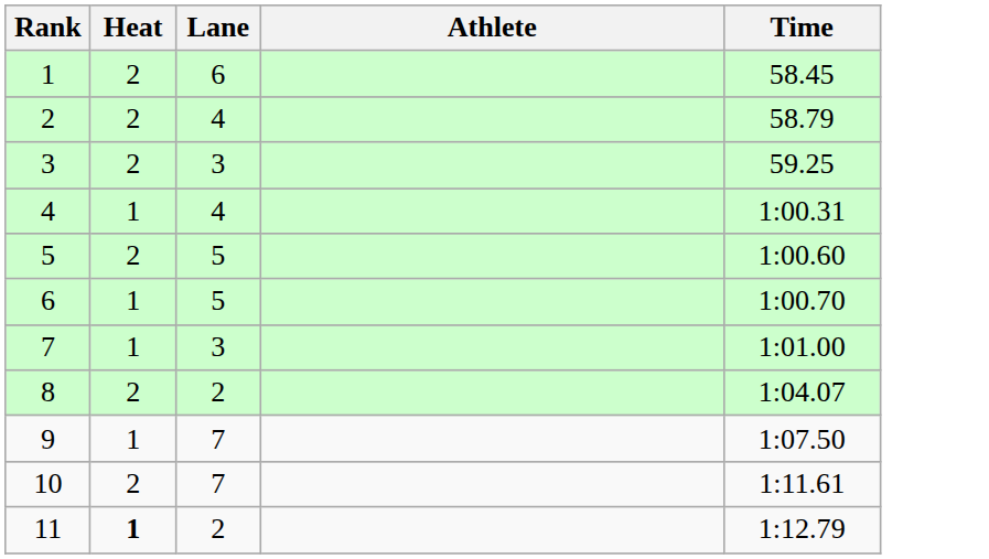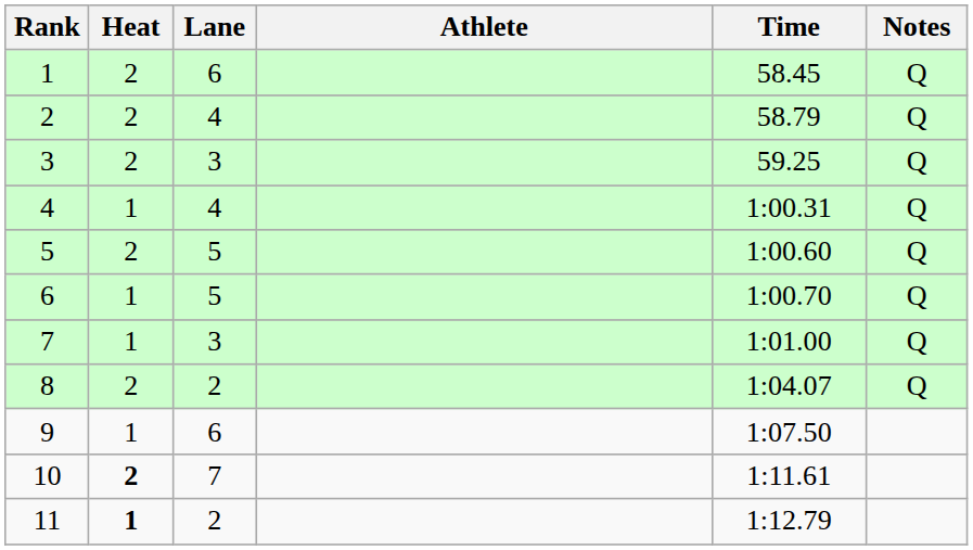+ column: Notes | Q | Q | Q | Q | Q | Q | Q | Q
9 | Lane: 7 -> 6
10 | Heat: normal -> bold
